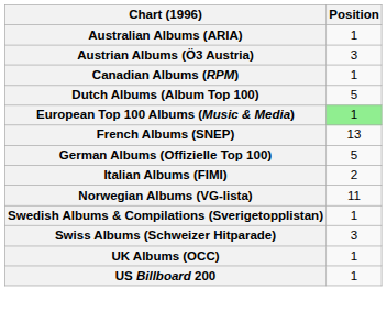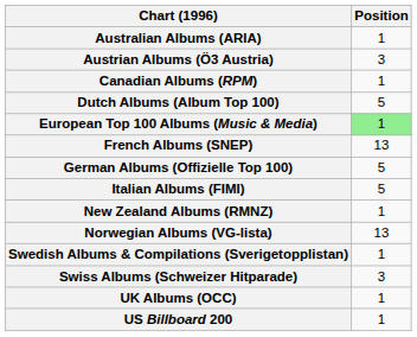Italian Albums (FIMI) | Position: 2 -> 5
+ row: New Zealand Albums (RMNZ) | 1
Norwegian Albums (VG-lista) | Position: 11 -> 13
